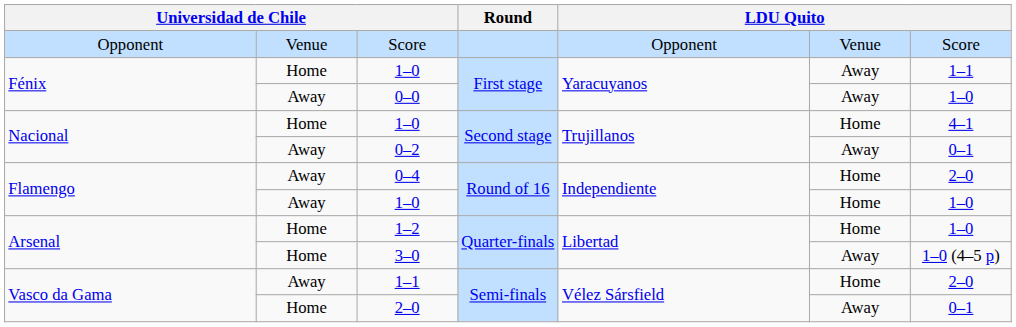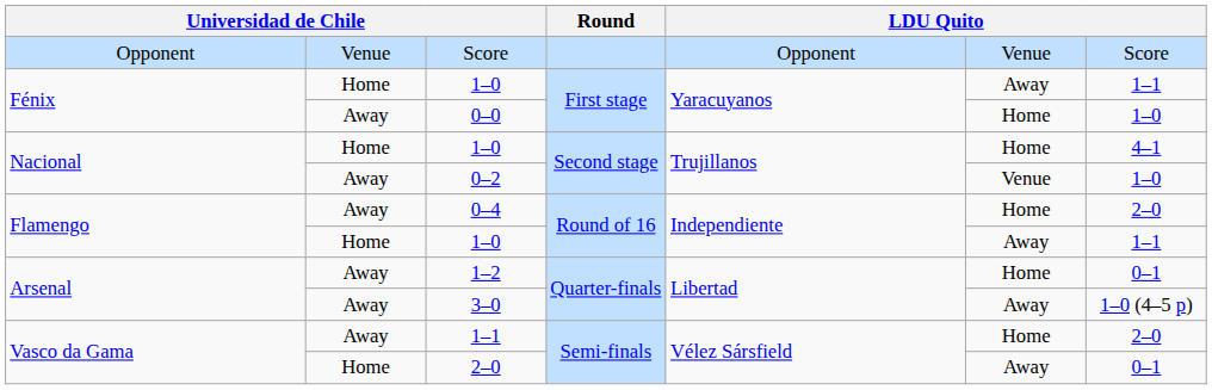0–0 | column 6: Away -> Home
0–2 | column 6: Away -> Venue
0–2 | column 7: 0–1 -> 1–0
Flamengo / 1–0 | column 2: Away -> Home
Flamengo / 1–0 | column 6: Home -> Away
Flamengo / 1–0 | column 7: 1–0 -> 1–1
1–2 | column 2: Home -> Away
1–2 | column 7: 1–0 -> 0–1
3–0 | column 2: Home -> Away
